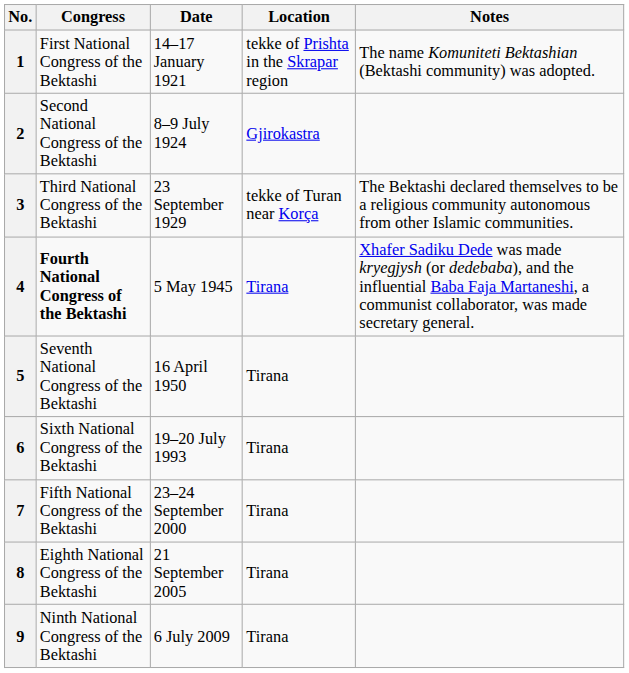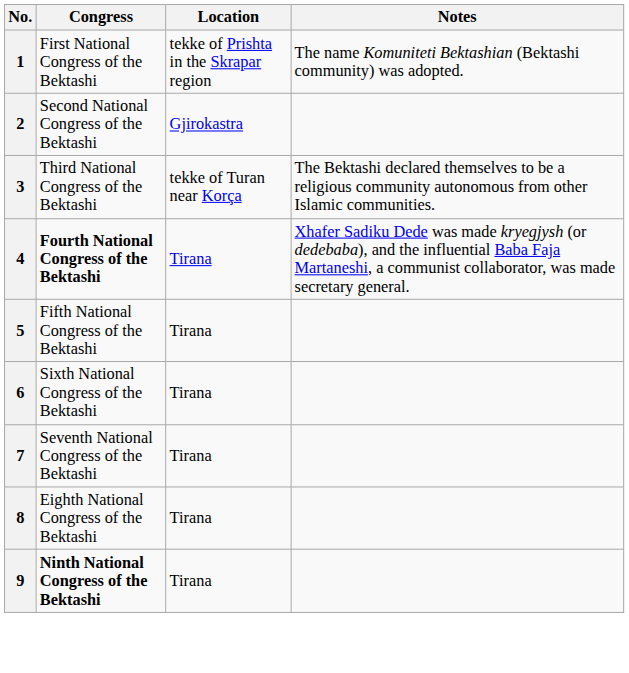- column: Date | 14–17 January 1921 | 8–9 July 1924 | 23 September 1929 | 5 May 1945 | 16 April 1950 | 19–20 July 1993 | 23–24 September 2000 | 21 September 2005 | 6 July 2009
5 | Congress: Seventh National Congress of the Bektashi -> Fifth National Congress of the Bektashi
7 | Congress: Fifth National Congress of the Bektashi -> Seventh National Congress of the Bektashi
9 | Congress: normal -> bold
